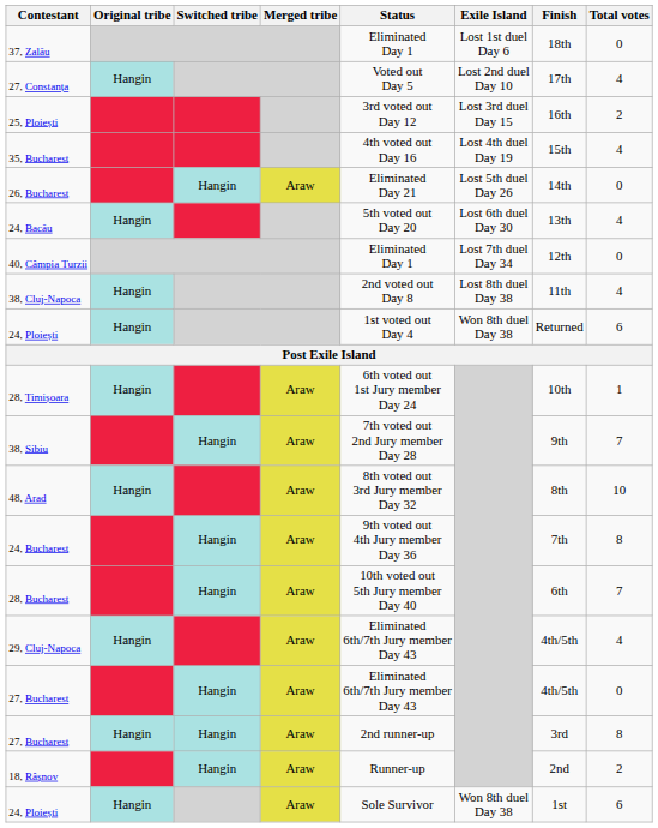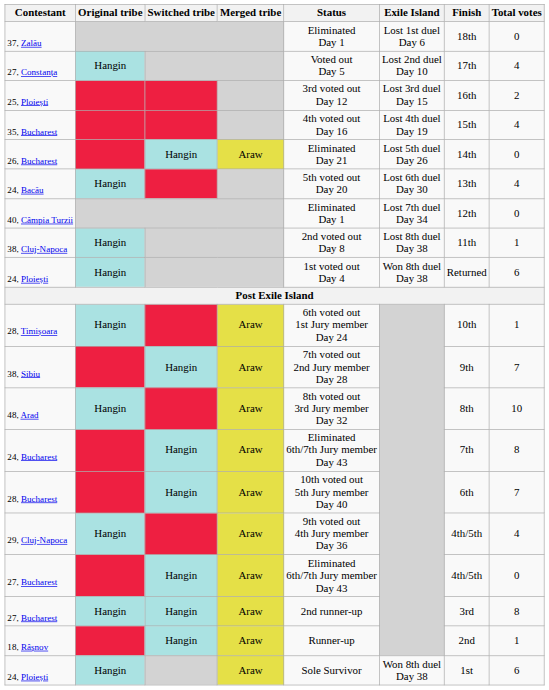38, Cluj-Napoca | Total votes: 4 -> 1
24, Bucharest | Status: 9th voted out 4th Jury member Day 36 -> Eliminated 6th/7th Jury member Day 43
29, Cluj-Napoca | Status: Eliminated 6th/7th Jury member Day 43 -> 9th voted out 4th Jury member Day 36
18, Râșnov | Total votes: 2 -> 1
